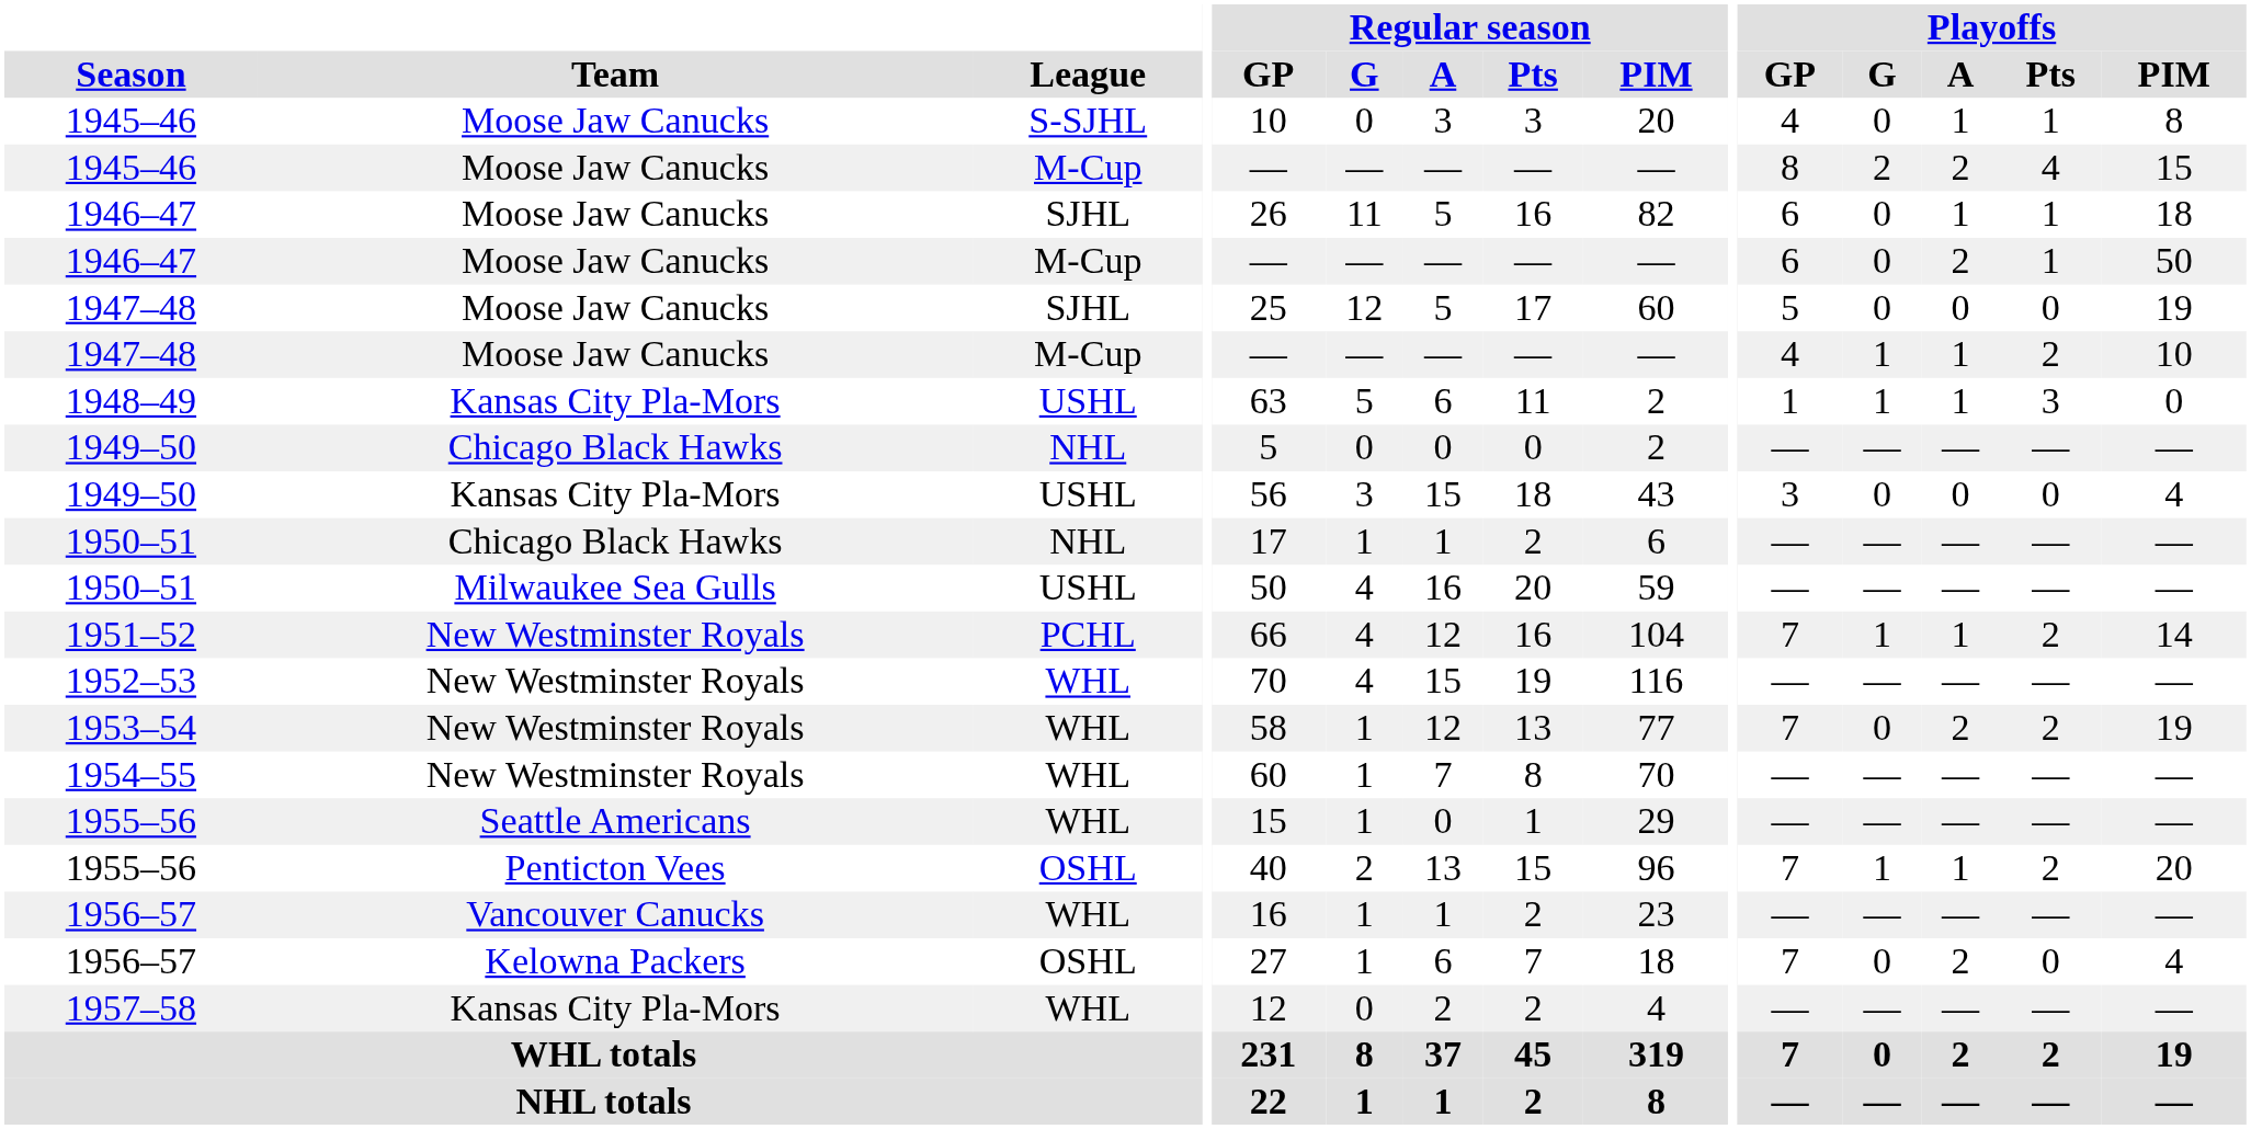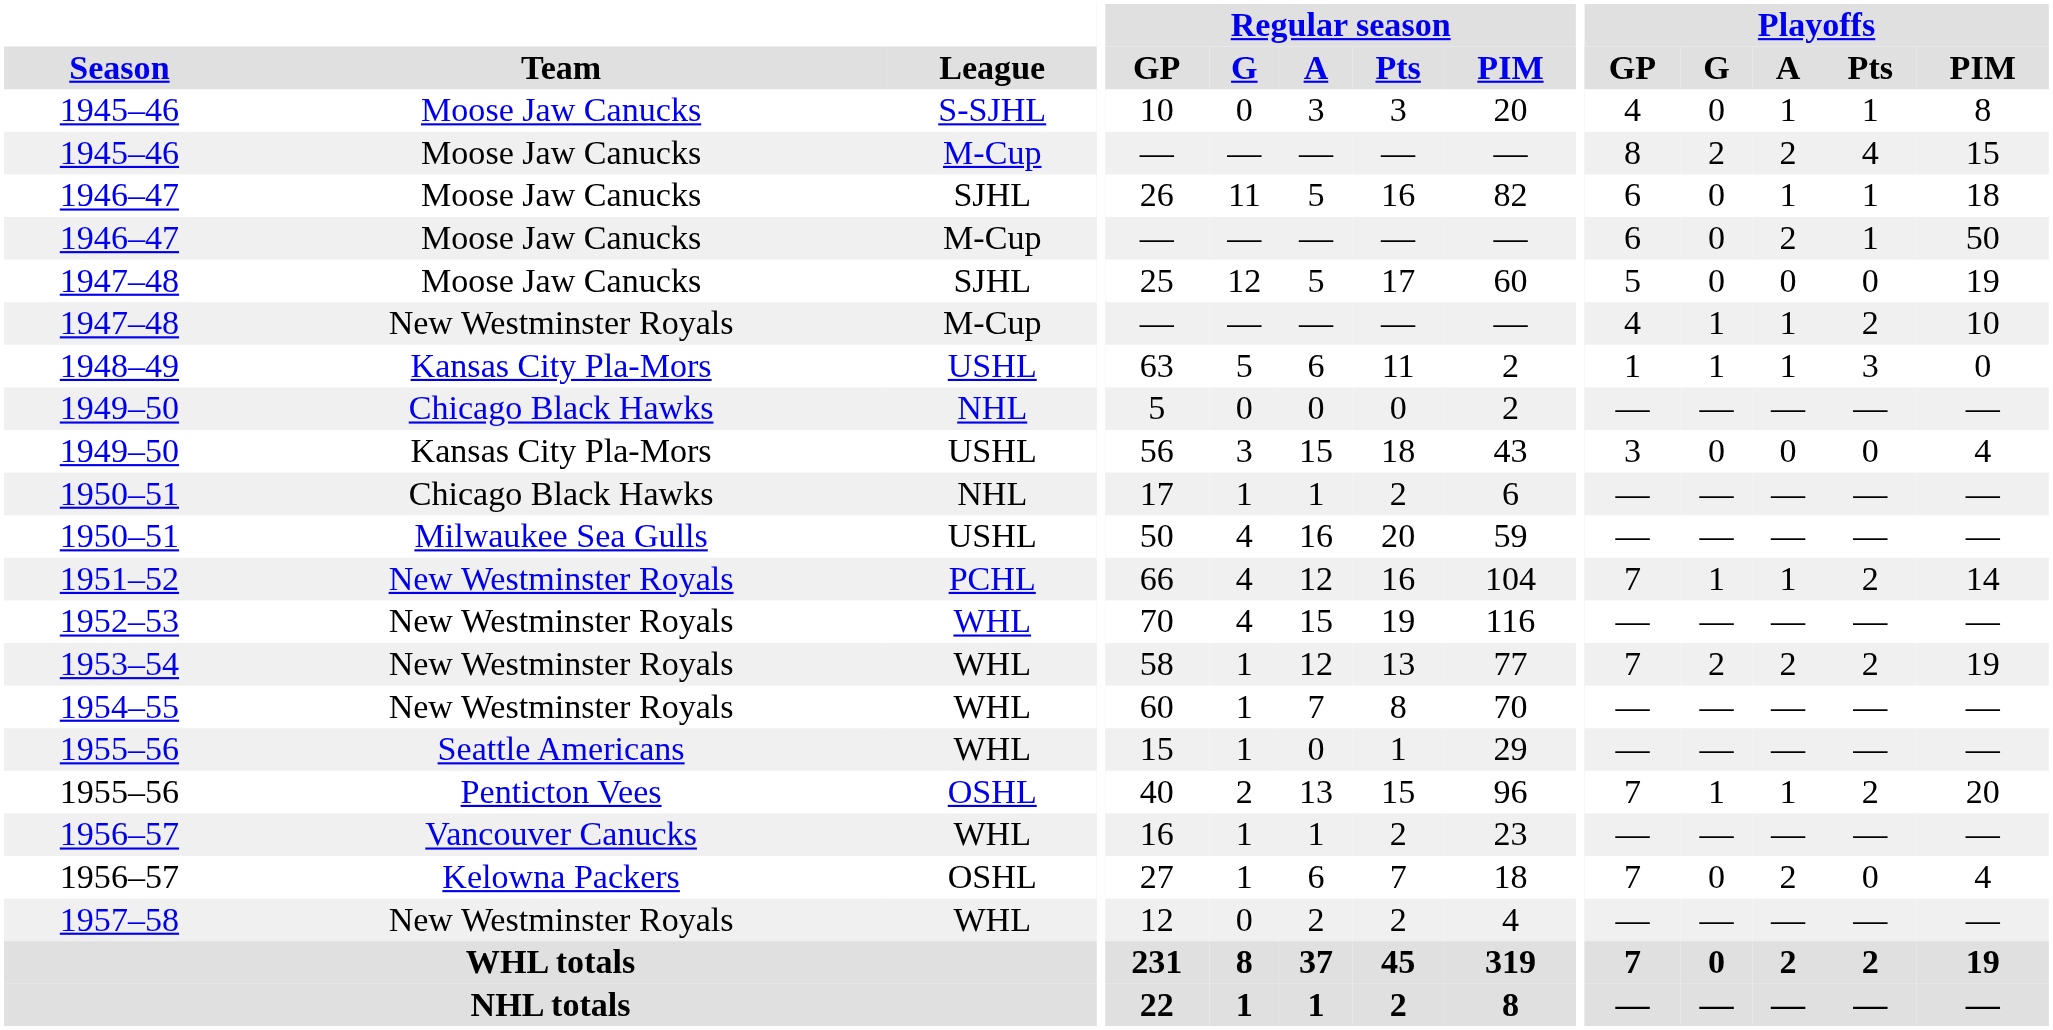1947–48 / M-Cup | Team: Moose Jaw Canucks -> New Westminster Royals
1953–54 | Playoffs / G: 0 -> 2
1957–58 | Team: Kansas City Pla-Mors -> New Westminster Royals
